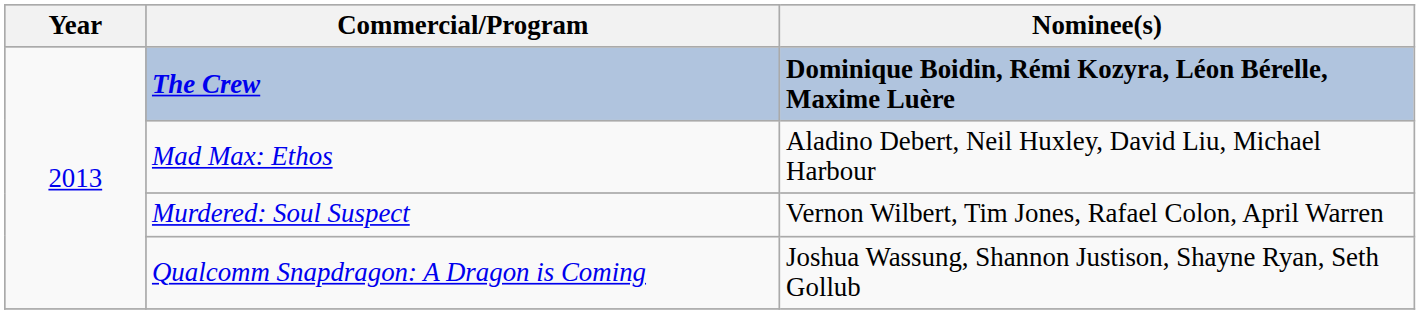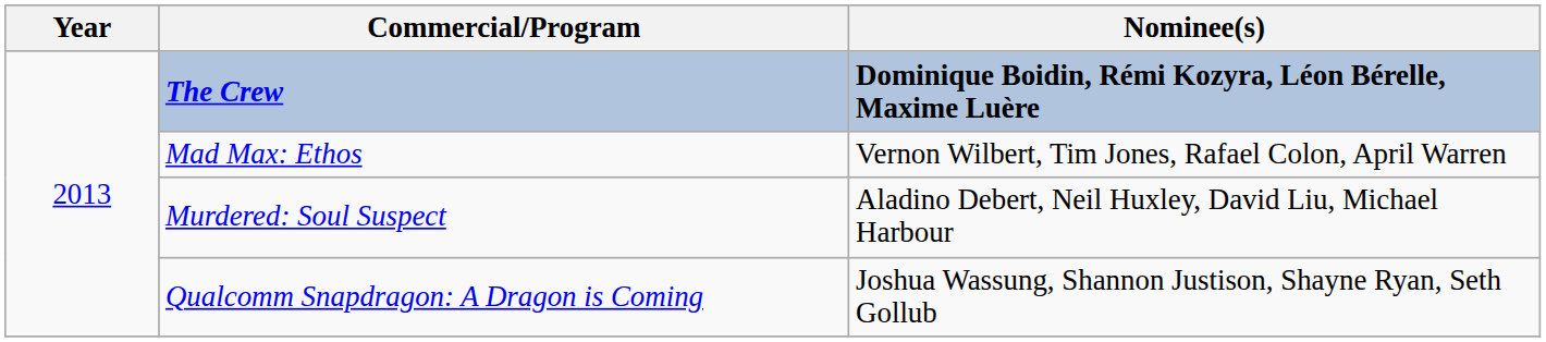Mad Max: Ethos | Nominee(s): Aladino Debert, Neil Huxley, David Liu, Michael Harbour -> Vernon Wilbert, Tim Jones, Rafael Colon, April Warren
Murdered: Soul Suspect | Nominee(s): Vernon Wilbert, Tim Jones, Rafael Colon, April Warren -> Aladino Debert, Neil Huxley, David Liu, Michael Harbour
